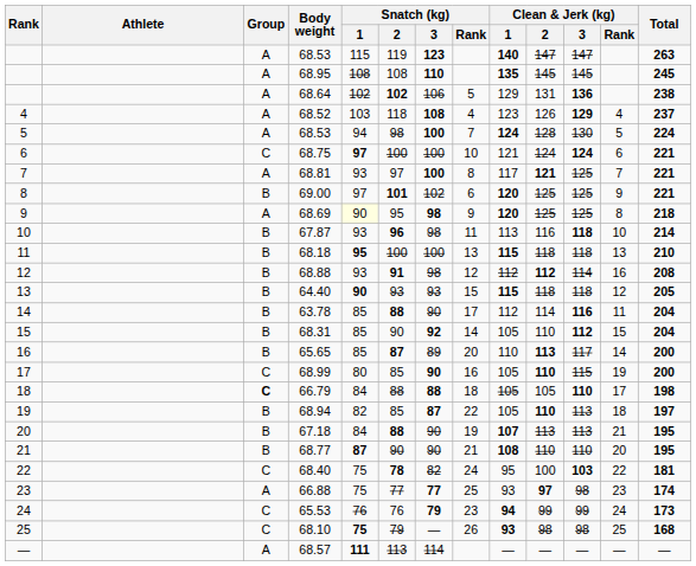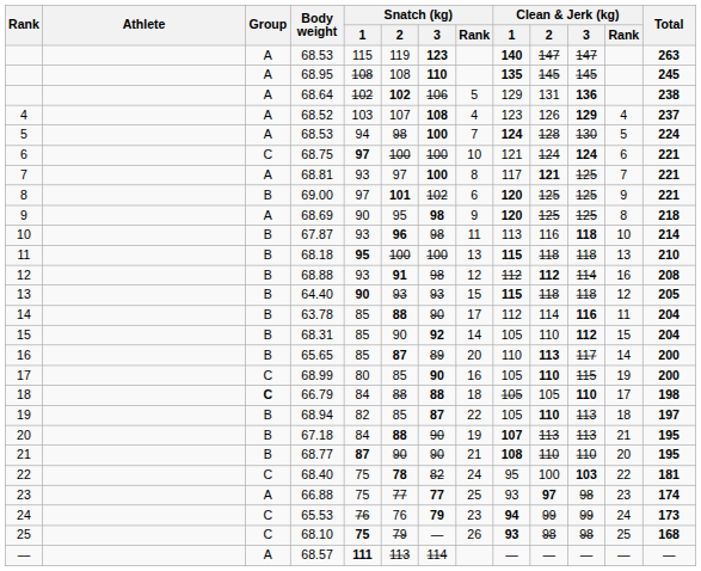68.52 | Snatch (kg) / 2: 118 -> 107
68.69 | Snatch (kg) / 1: lightyellow background -> no background
